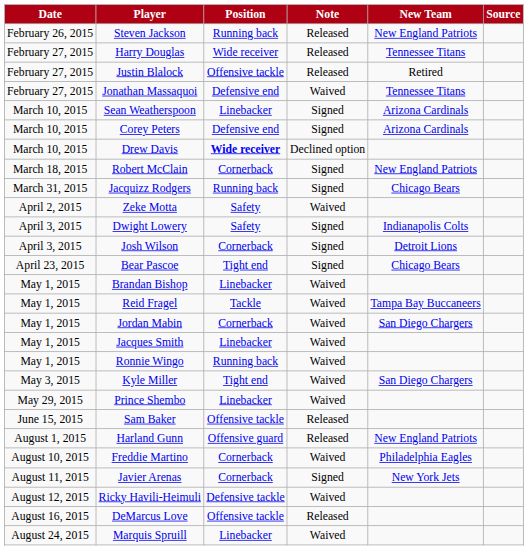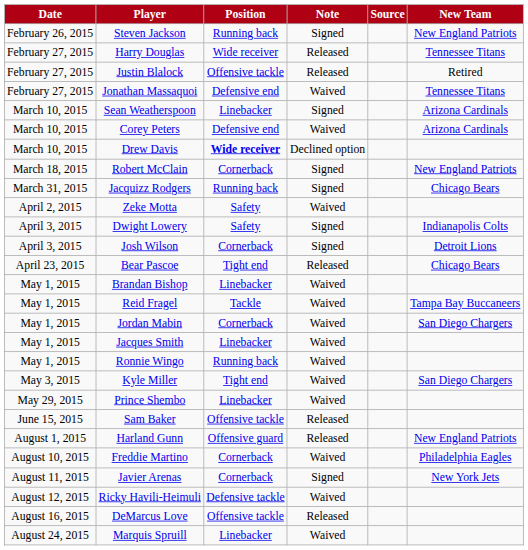columns swapped: New Team <-> Source
Steven Jackson | Note: Released -> Signed
Corey Peters | Note: Signed -> Waived
Bear Pascoe | Note: Signed -> Released
